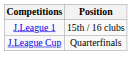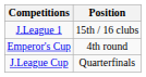+ row: Emperor's Cup | 4th round
